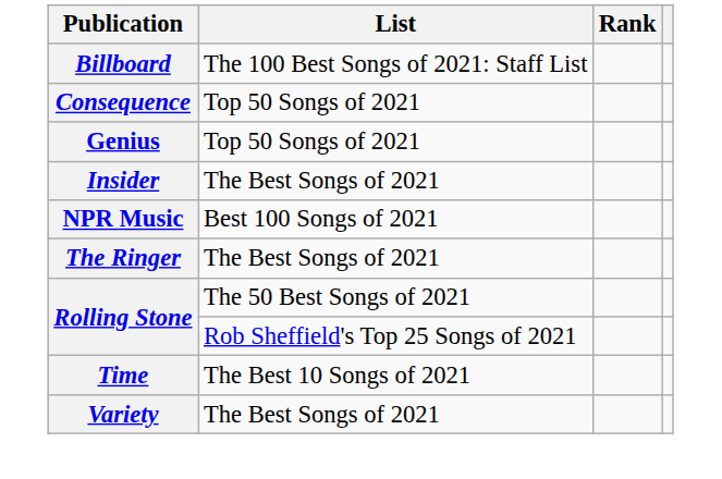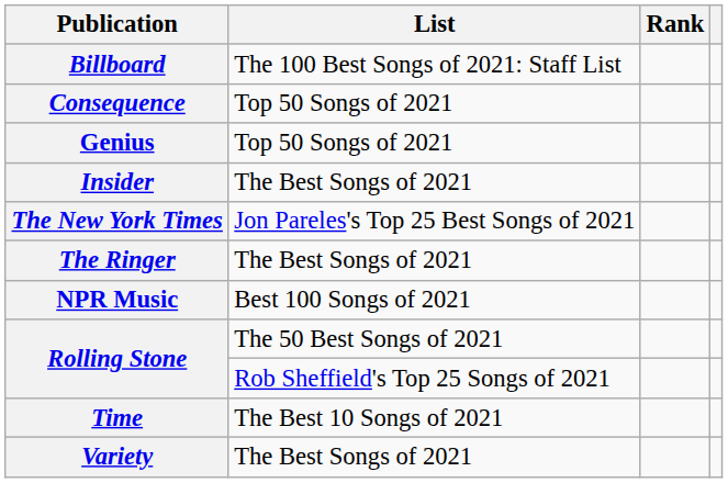+ row: The New York Times | Jon Pareles's Top 25 Best Songs of 2021
rows swapped: NPR Music <-> The Ringer
